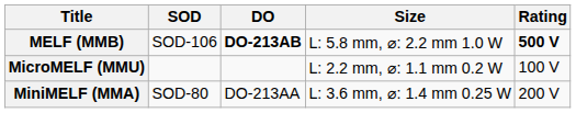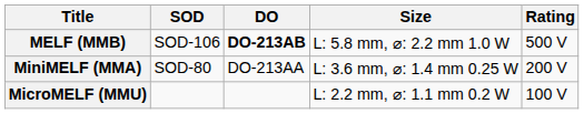MELF (MMB) | Rating: bold -> normal
rows swapped: MiniMELF (MMA) <-> MicroMELF (MMU)
